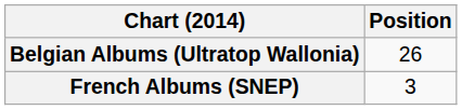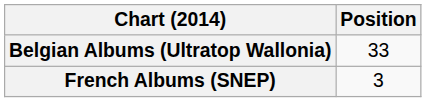Belgian Albums (Ultratop Wallonia) | Position: 26 -> 33
